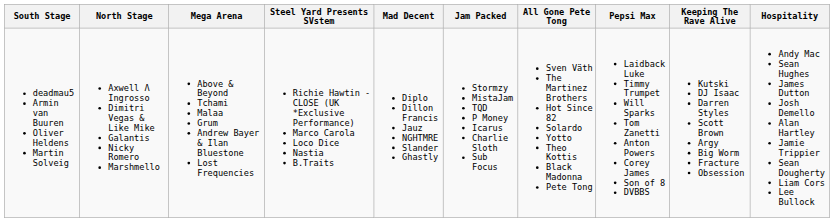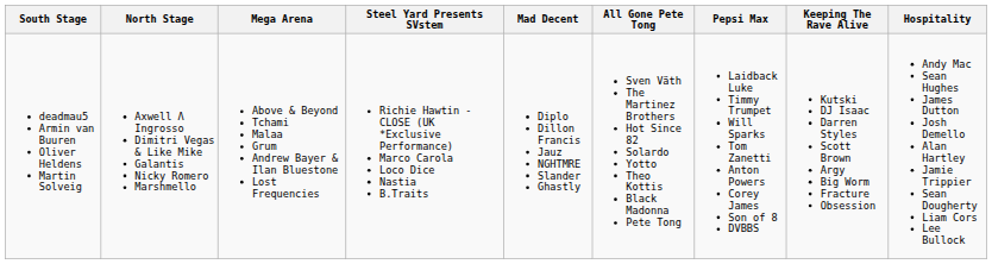- column: Jam Packed | Stormzy MistaJam TQD P Money Icarus Charlie Sloth Sub Focus
